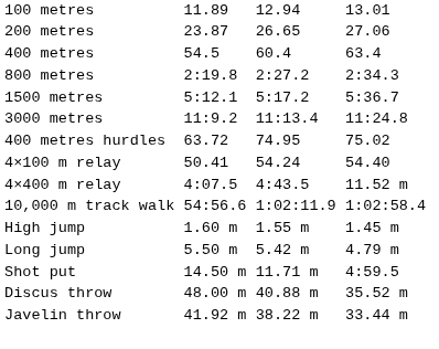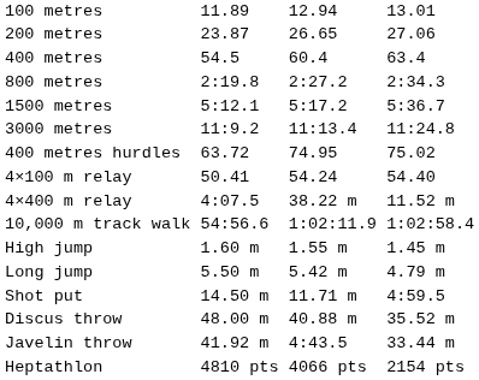4×400 m relay | column 5: 4:43.5 -> 38.22 m
Javelin throw | column 5: 38.22 m -> 4:43.5
+ row: Heptathlon | 4810 pts | 4066 pts | 2154 pts
